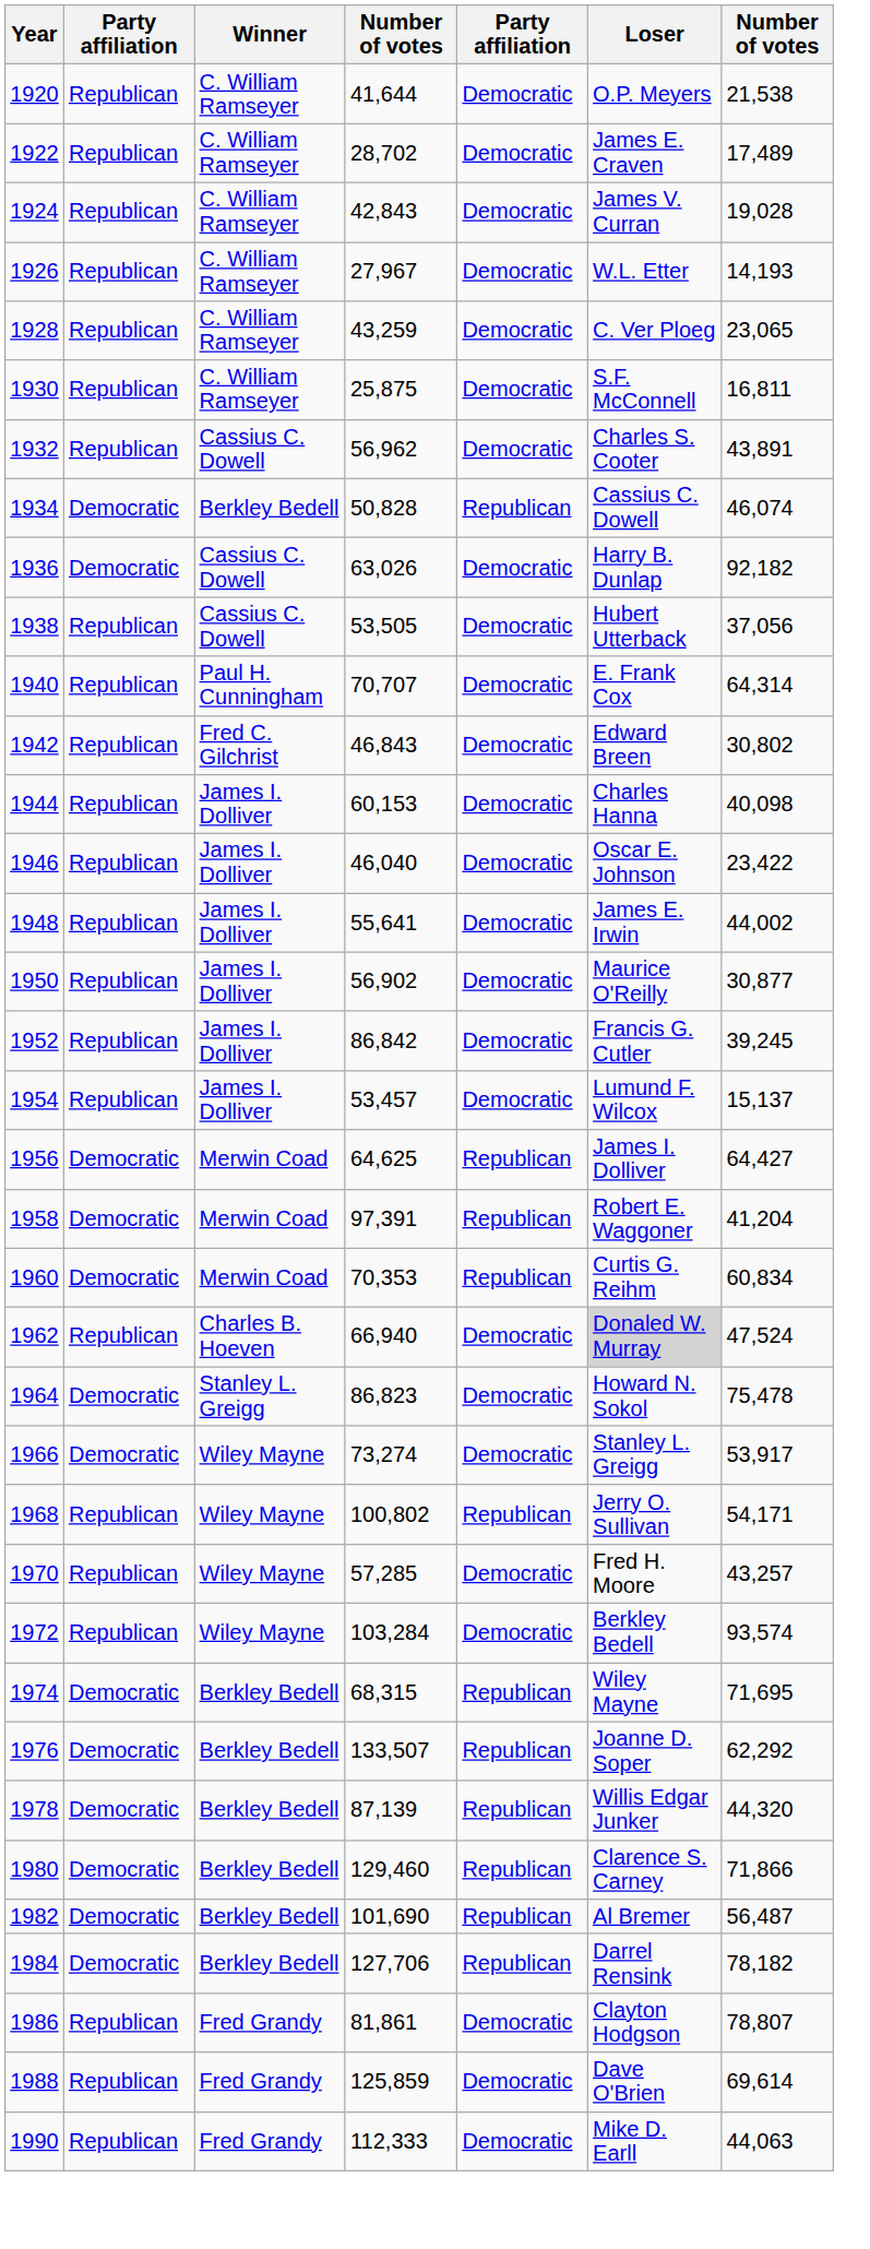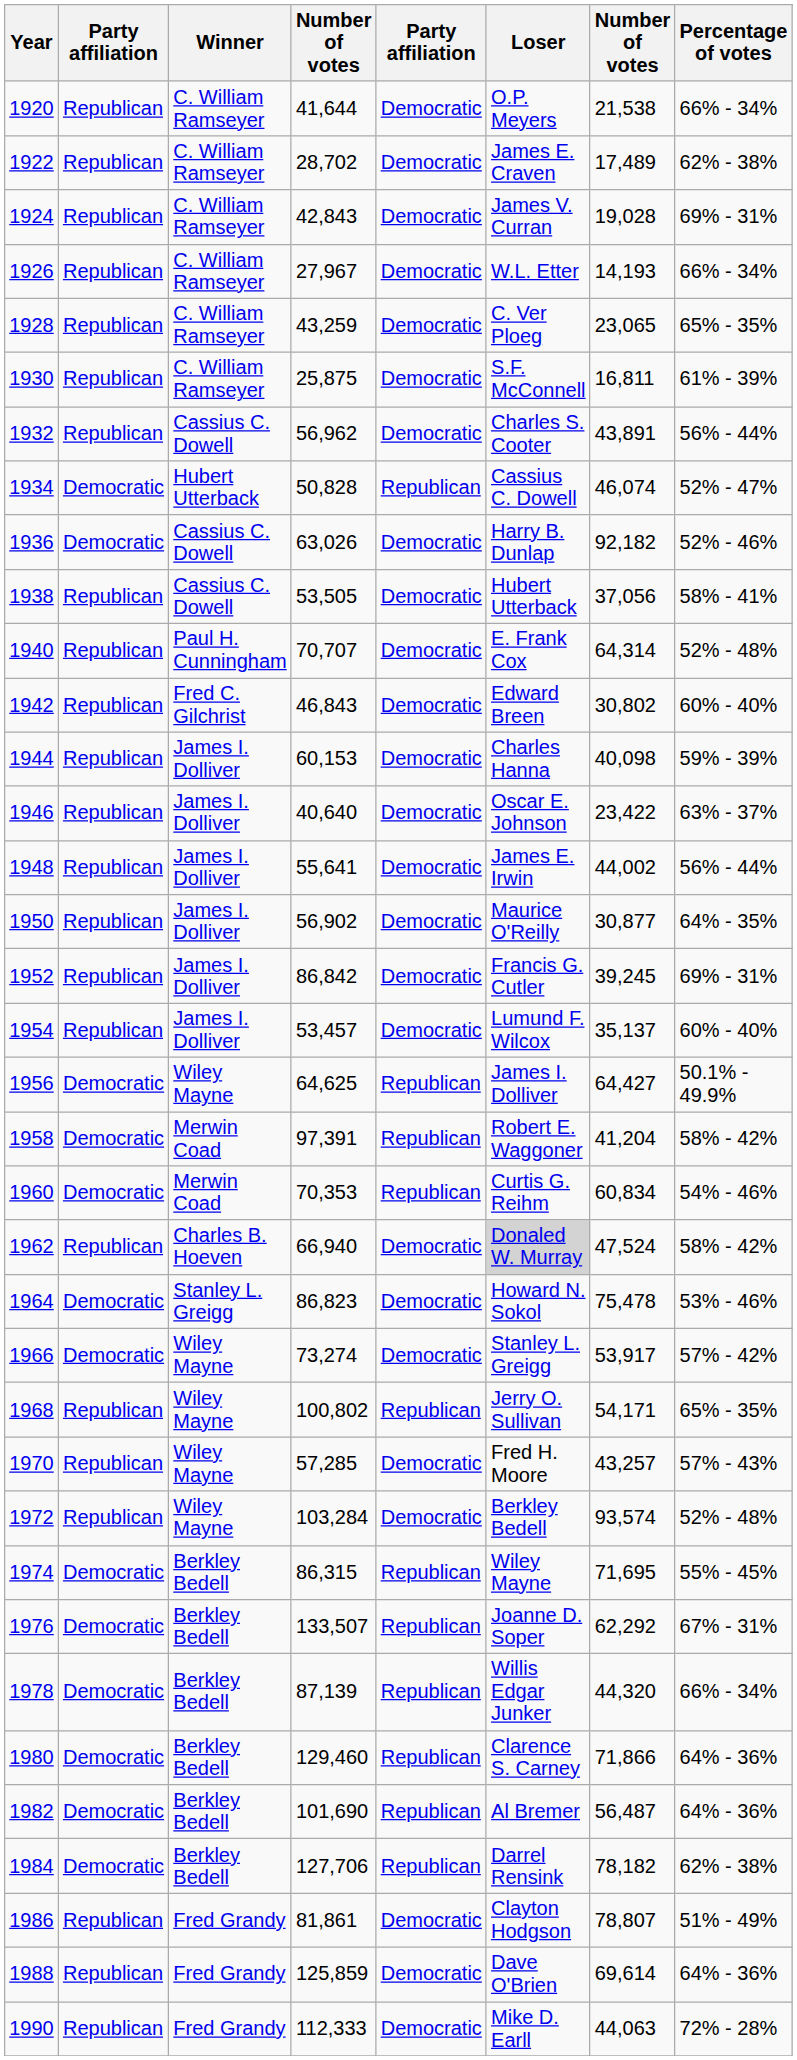+ column: Percentage of votes | 66% - 34% | 62% - 38% | 69% - 31% | 66% - 34% | 65% - 35% | 61% - 39% | 56% - 44% | 52% - 47% | 52% - 46% | 58% - 41% | 52% - 48% | 60% - 40% | 59% - 39% | 63% - 37% | 56% - 44% | 64% - 35% | 69% - 31% | 60% - 40% | 50.1% - 49.9% | 58% - 42% | 54% - 46% | 58% - 42% | 53% - 46% | 57% - 42% | 65% - 35% | 57% - 43% | 52% - 48% | 55% - 45% | 67% - 31% | 66% - 34% | 64% - 36% | 64% - 36% | 62% - 38% | 51% - 49% | 64% - 36% | 72% - 28%
1934 | Winner: Berkley Bedell -> Hubert Utterback
1946 | column 4: 46,040 -> 40,640
1954 | column 7: 15,137 -> 35,137
1956 | Winner: Merwin Coad -> Wiley Mayne
1974 | column 4: 68,315 -> 86,315
